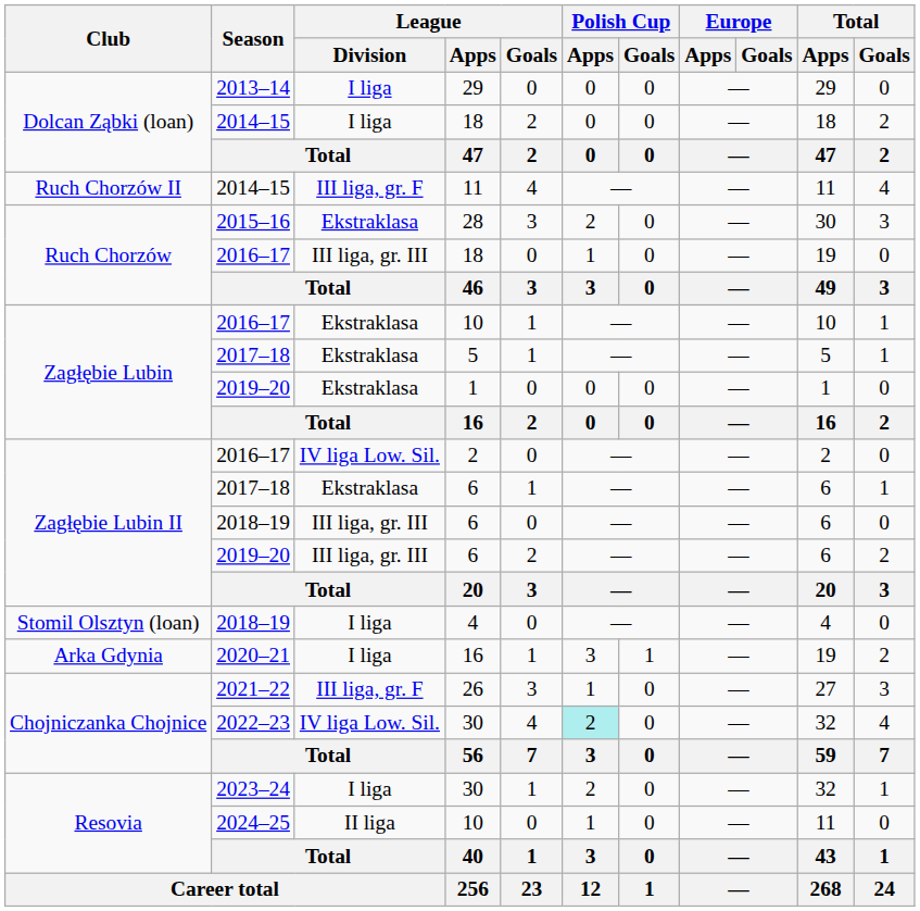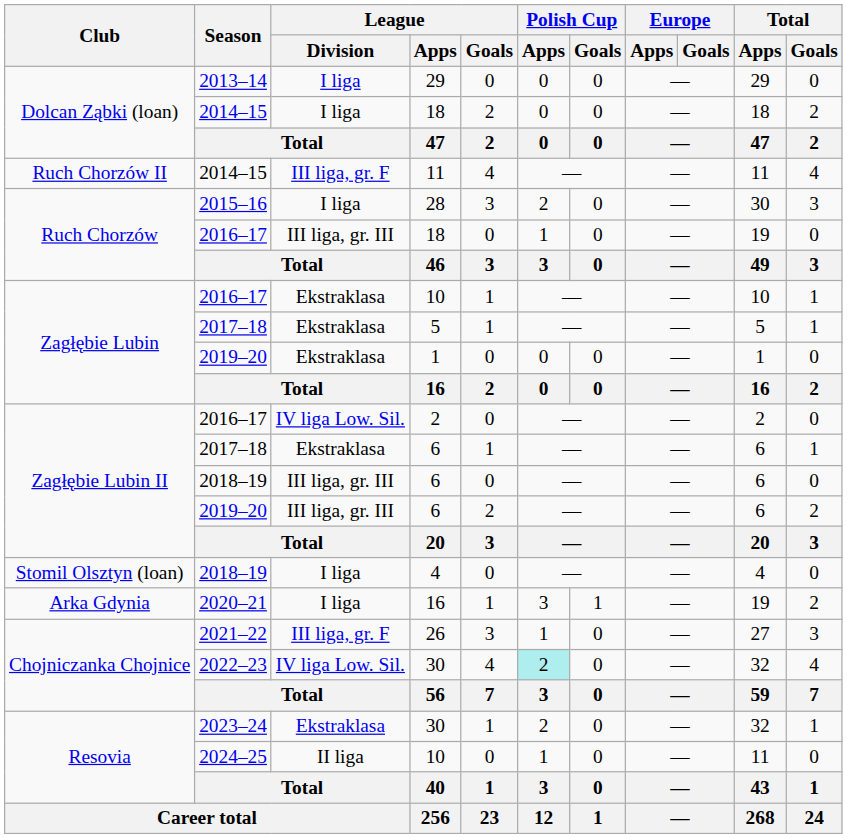28 | League / Division: Ekstraklasa -> I liga
2023–24 / 30 | League / Division: I liga -> Ekstraklasa
